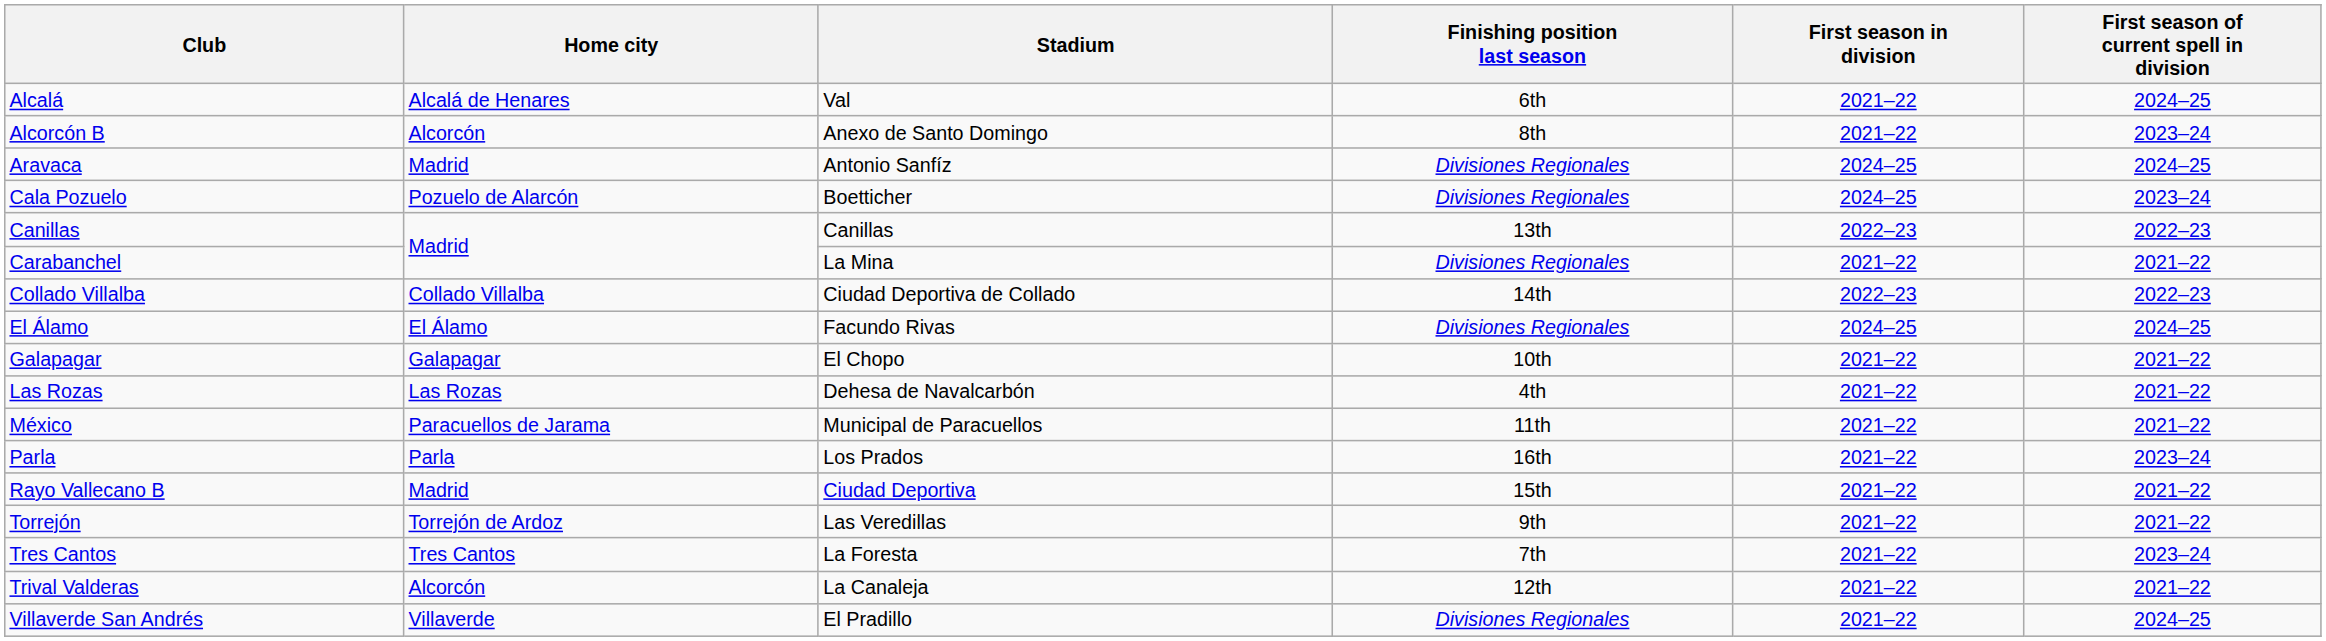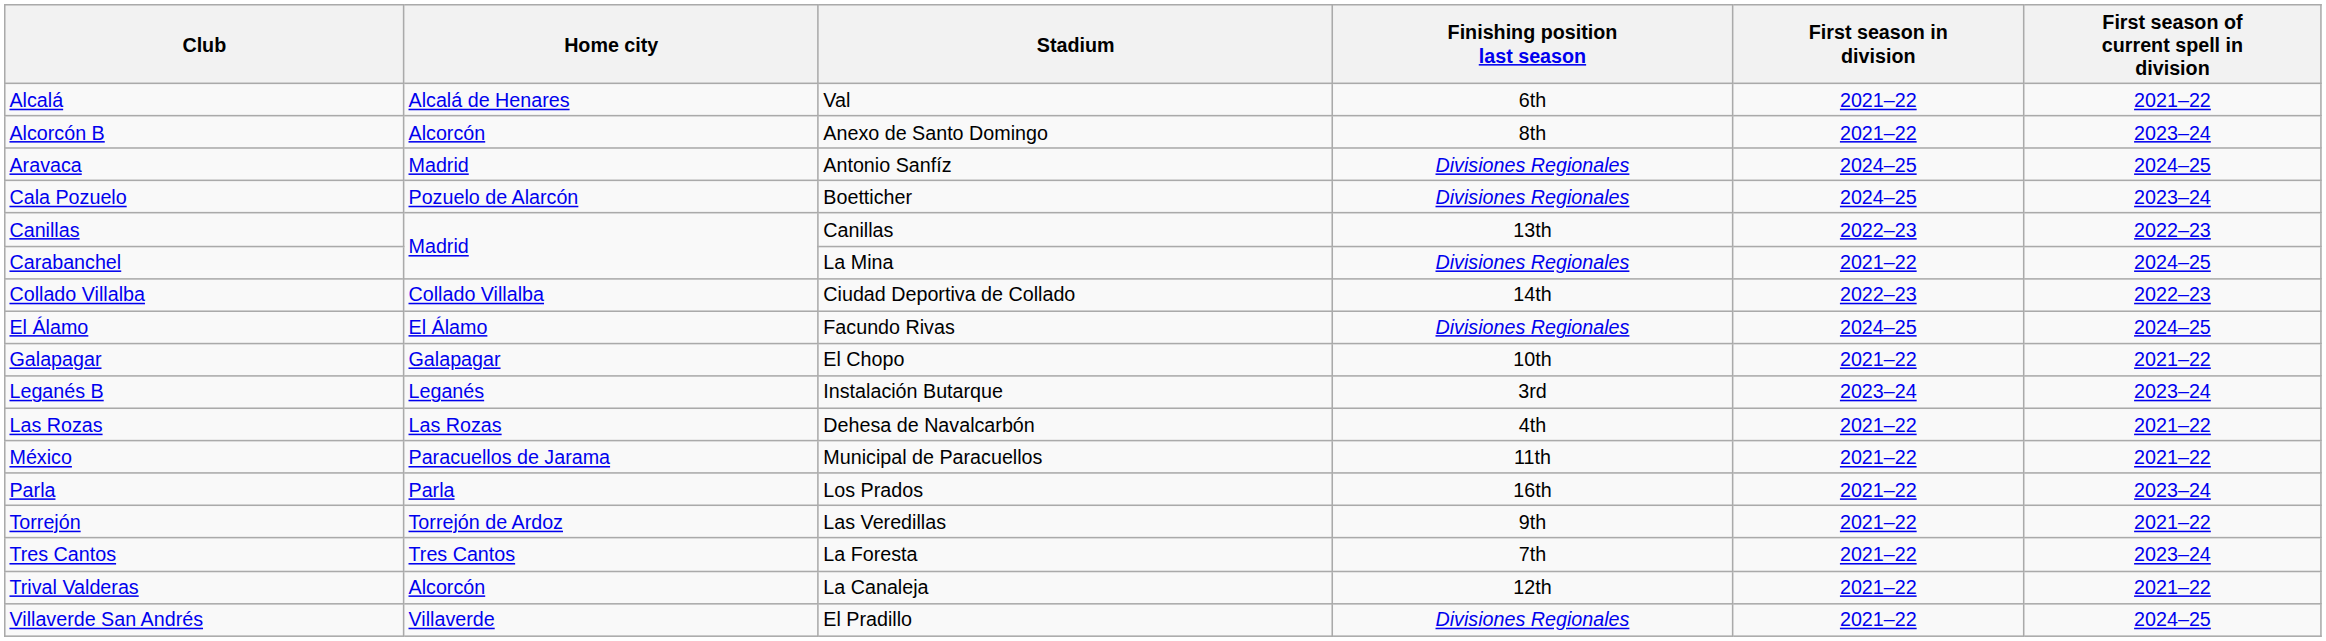Alcalá | First season of current spell in division: 2024–25 -> 2021–22
Carabanchel | First season of current spell in division: 2021–22 -> 2024–25
+ row: Leganés B | Leganés | Instalación Butarque | 3rd | 2023–24 | 2023–24
- row: Rayo Vallecano B | Madrid | Ciudad Deportiva | 15th | 2021–22 | 2021–22
